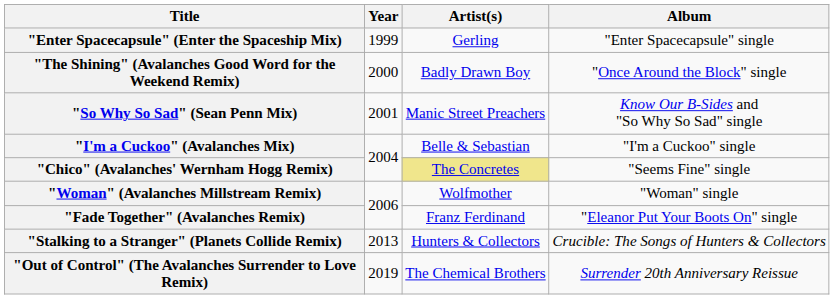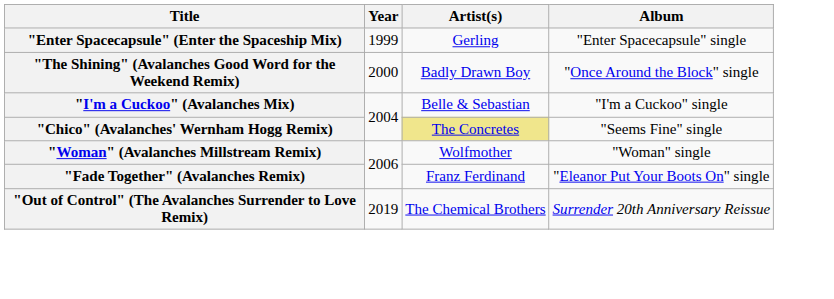- row: "So Why So Sad" (Sean Penn Mix) | 2001 | Manic Street Preachers | Know Our B-Sides and "So Why So Sad" single
- row: "Stalking to a Stranger" (Planets Collide Remix) | 2013 | Hunters & Collectors | Crucible: The Songs of Hunters & Collectors
